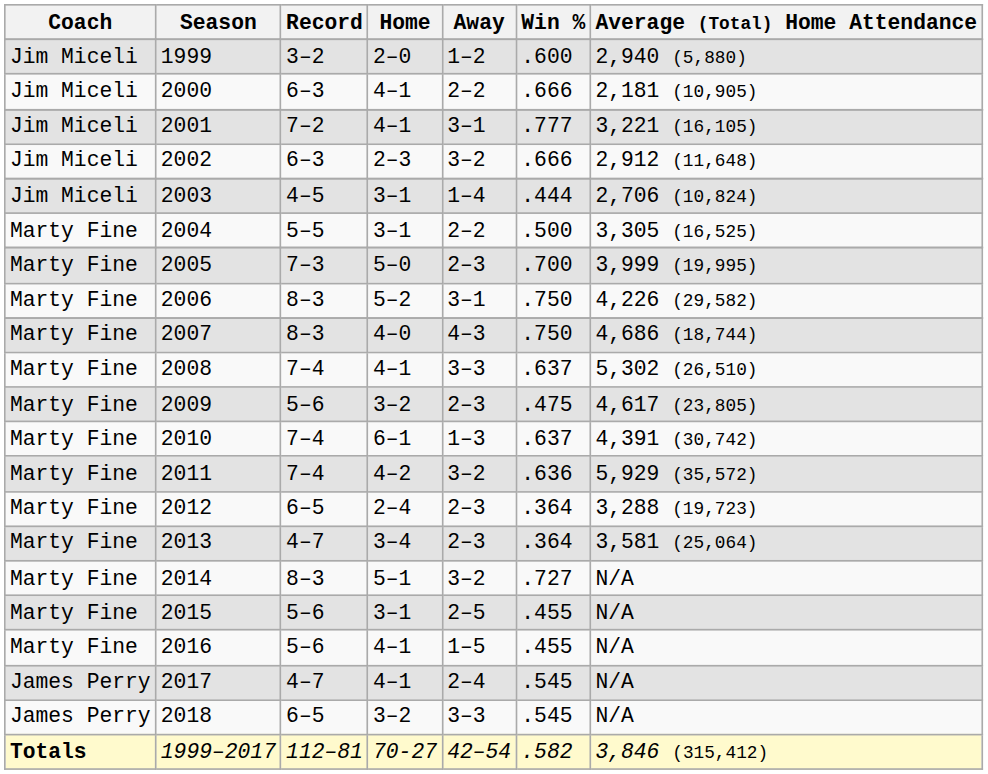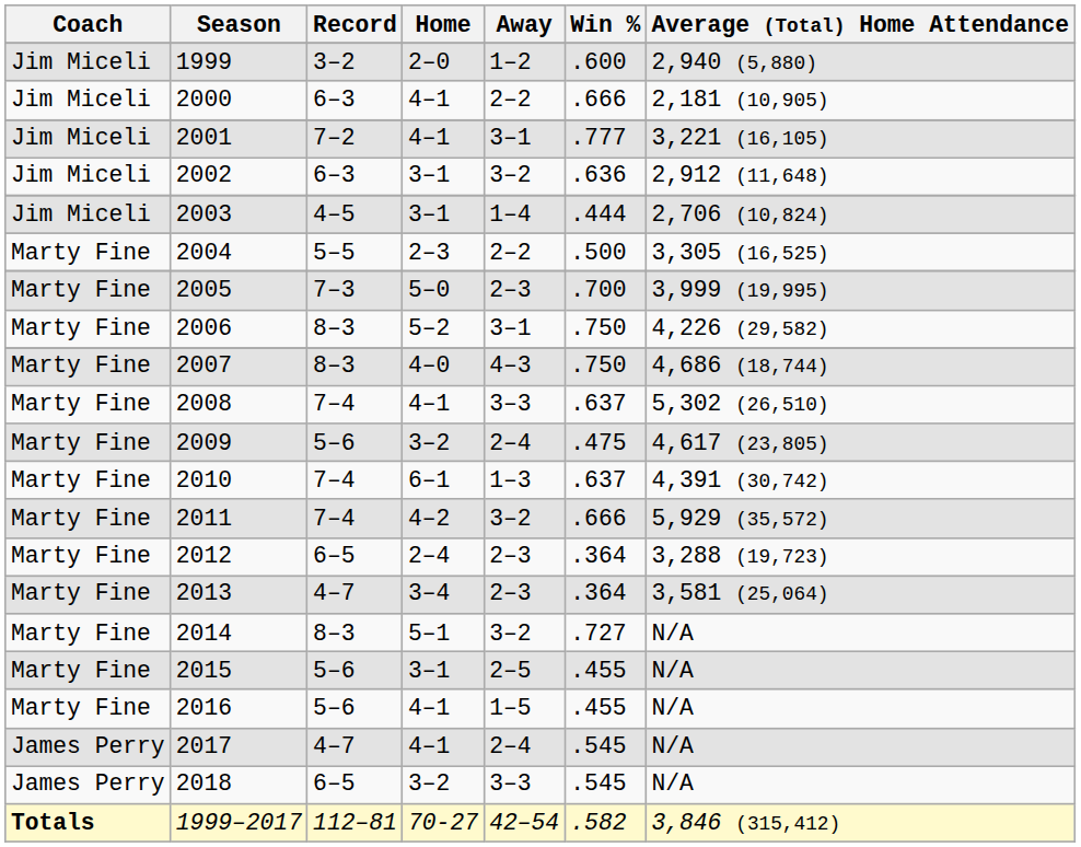2002 | Home: 2–3 -> 3–1
2002 | Win %: .666 -> .636
2004 | Home: 3–1 -> 2–3
2009 | Away: 2–3 -> 2–4
2011 | Win %: .636 -> .666
